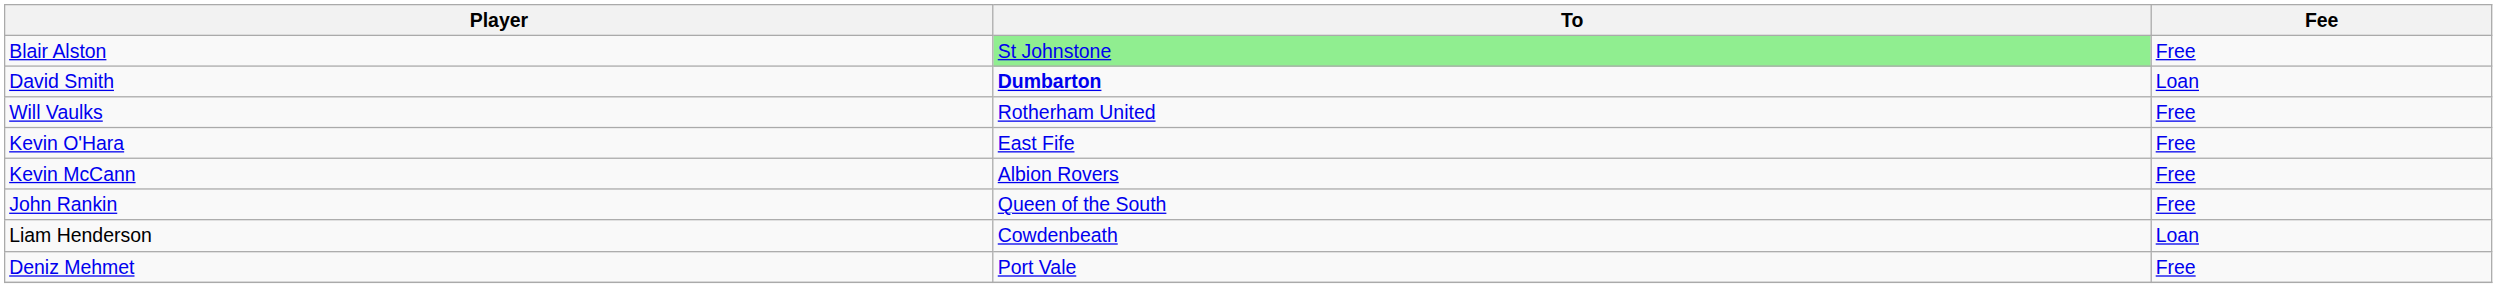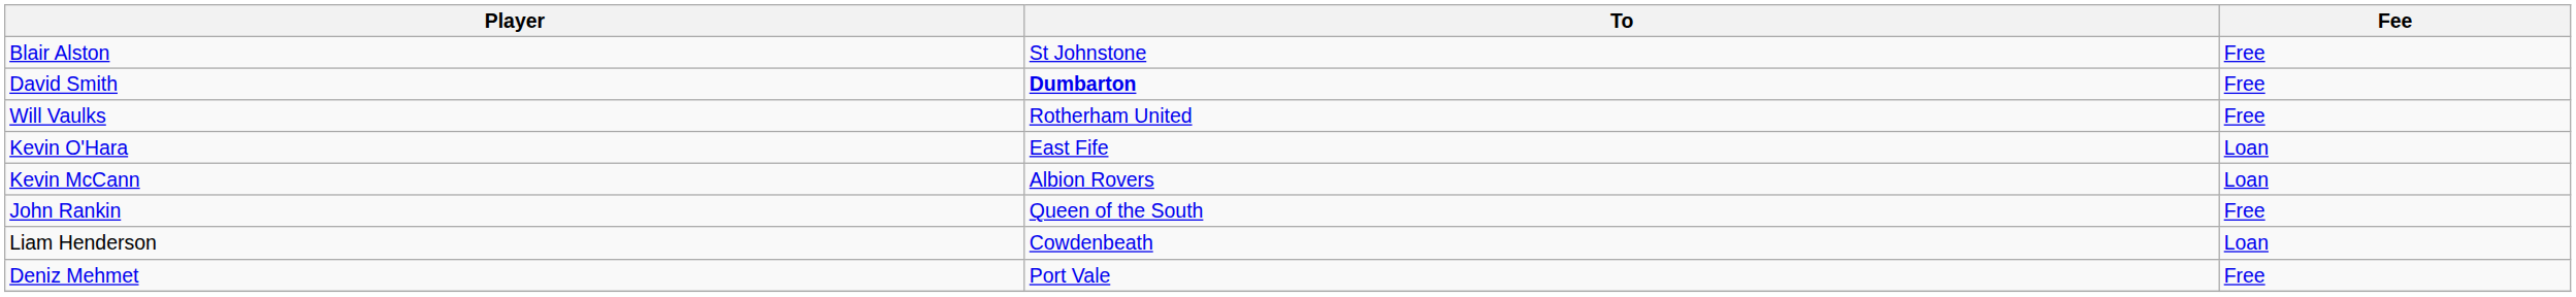Blair Alston | To: lightgreen background -> no background
David Smith | Fee: Loan -> Free
Kevin O'Hara | Fee: Free -> Loan
Kevin McCann | Fee: Free -> Loan
